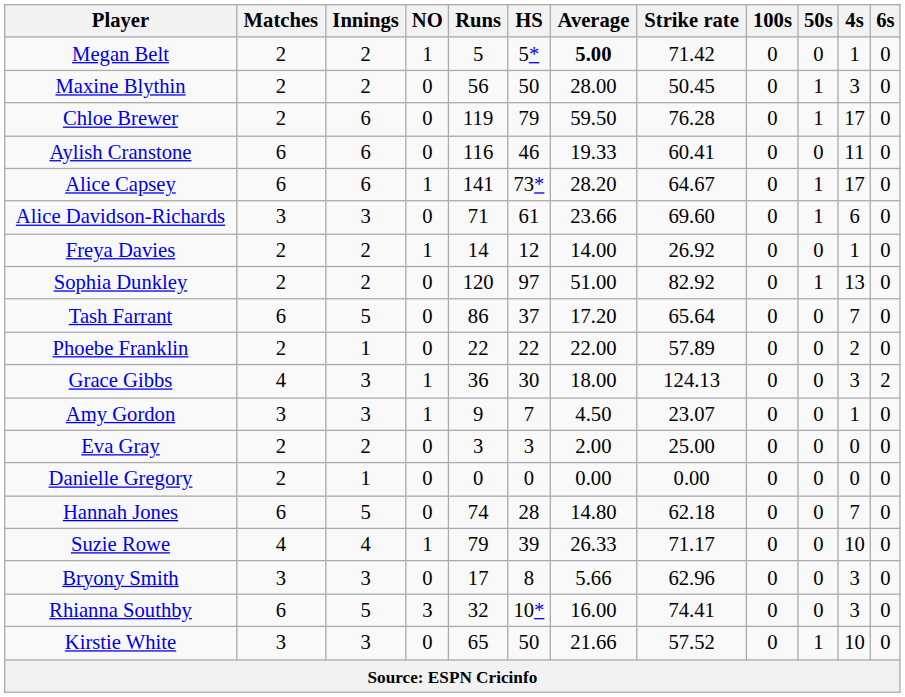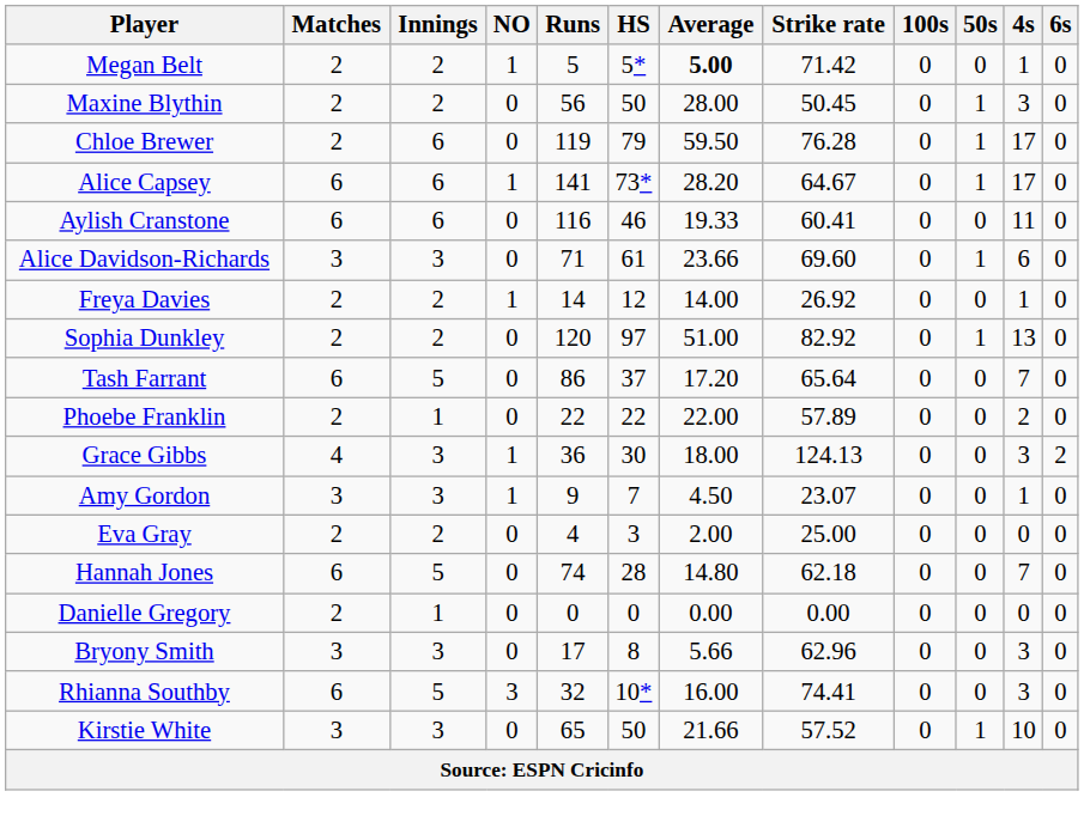rows swapped: Alice Capsey <-> Aylish Cranstone
Eva Gray | Runs: 3 -> 4
rows swapped: Danielle Gregory <-> Hannah Jones
- row: Suzie Rowe | 4 | 4 | 1 | 79 | 39 | 26.33 | 71.17 | 0 | 0 | 10 | 0
